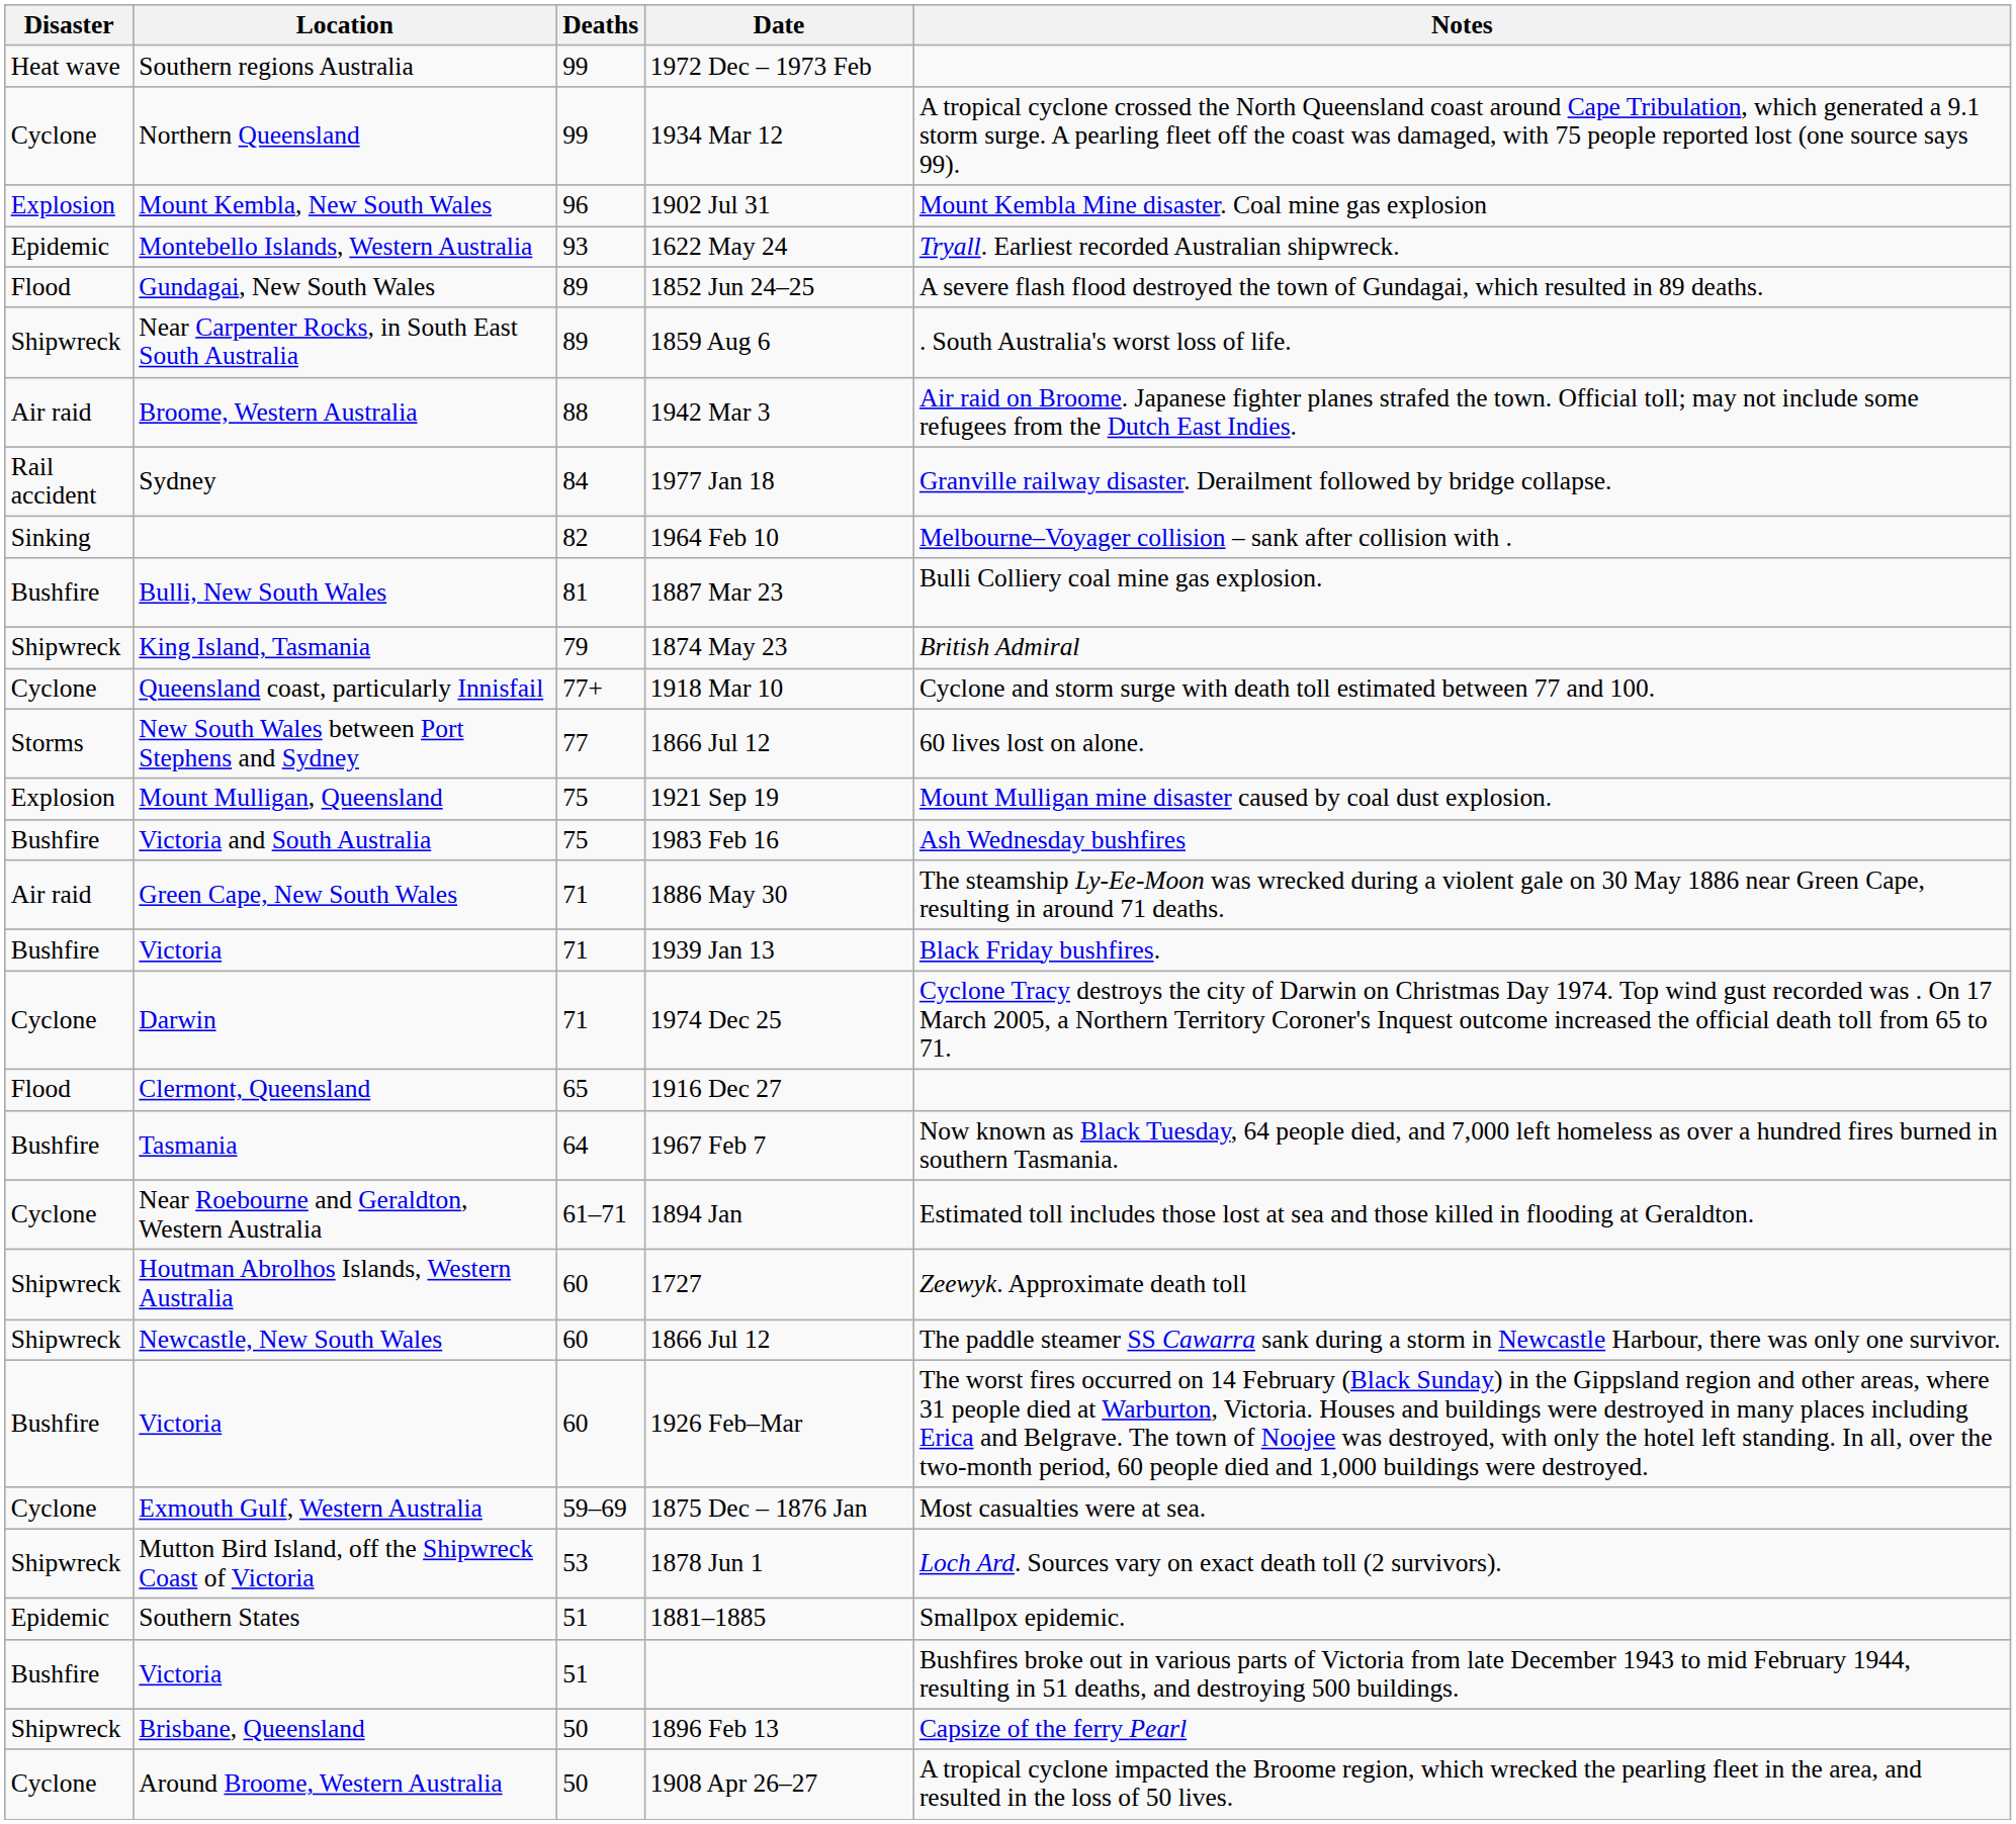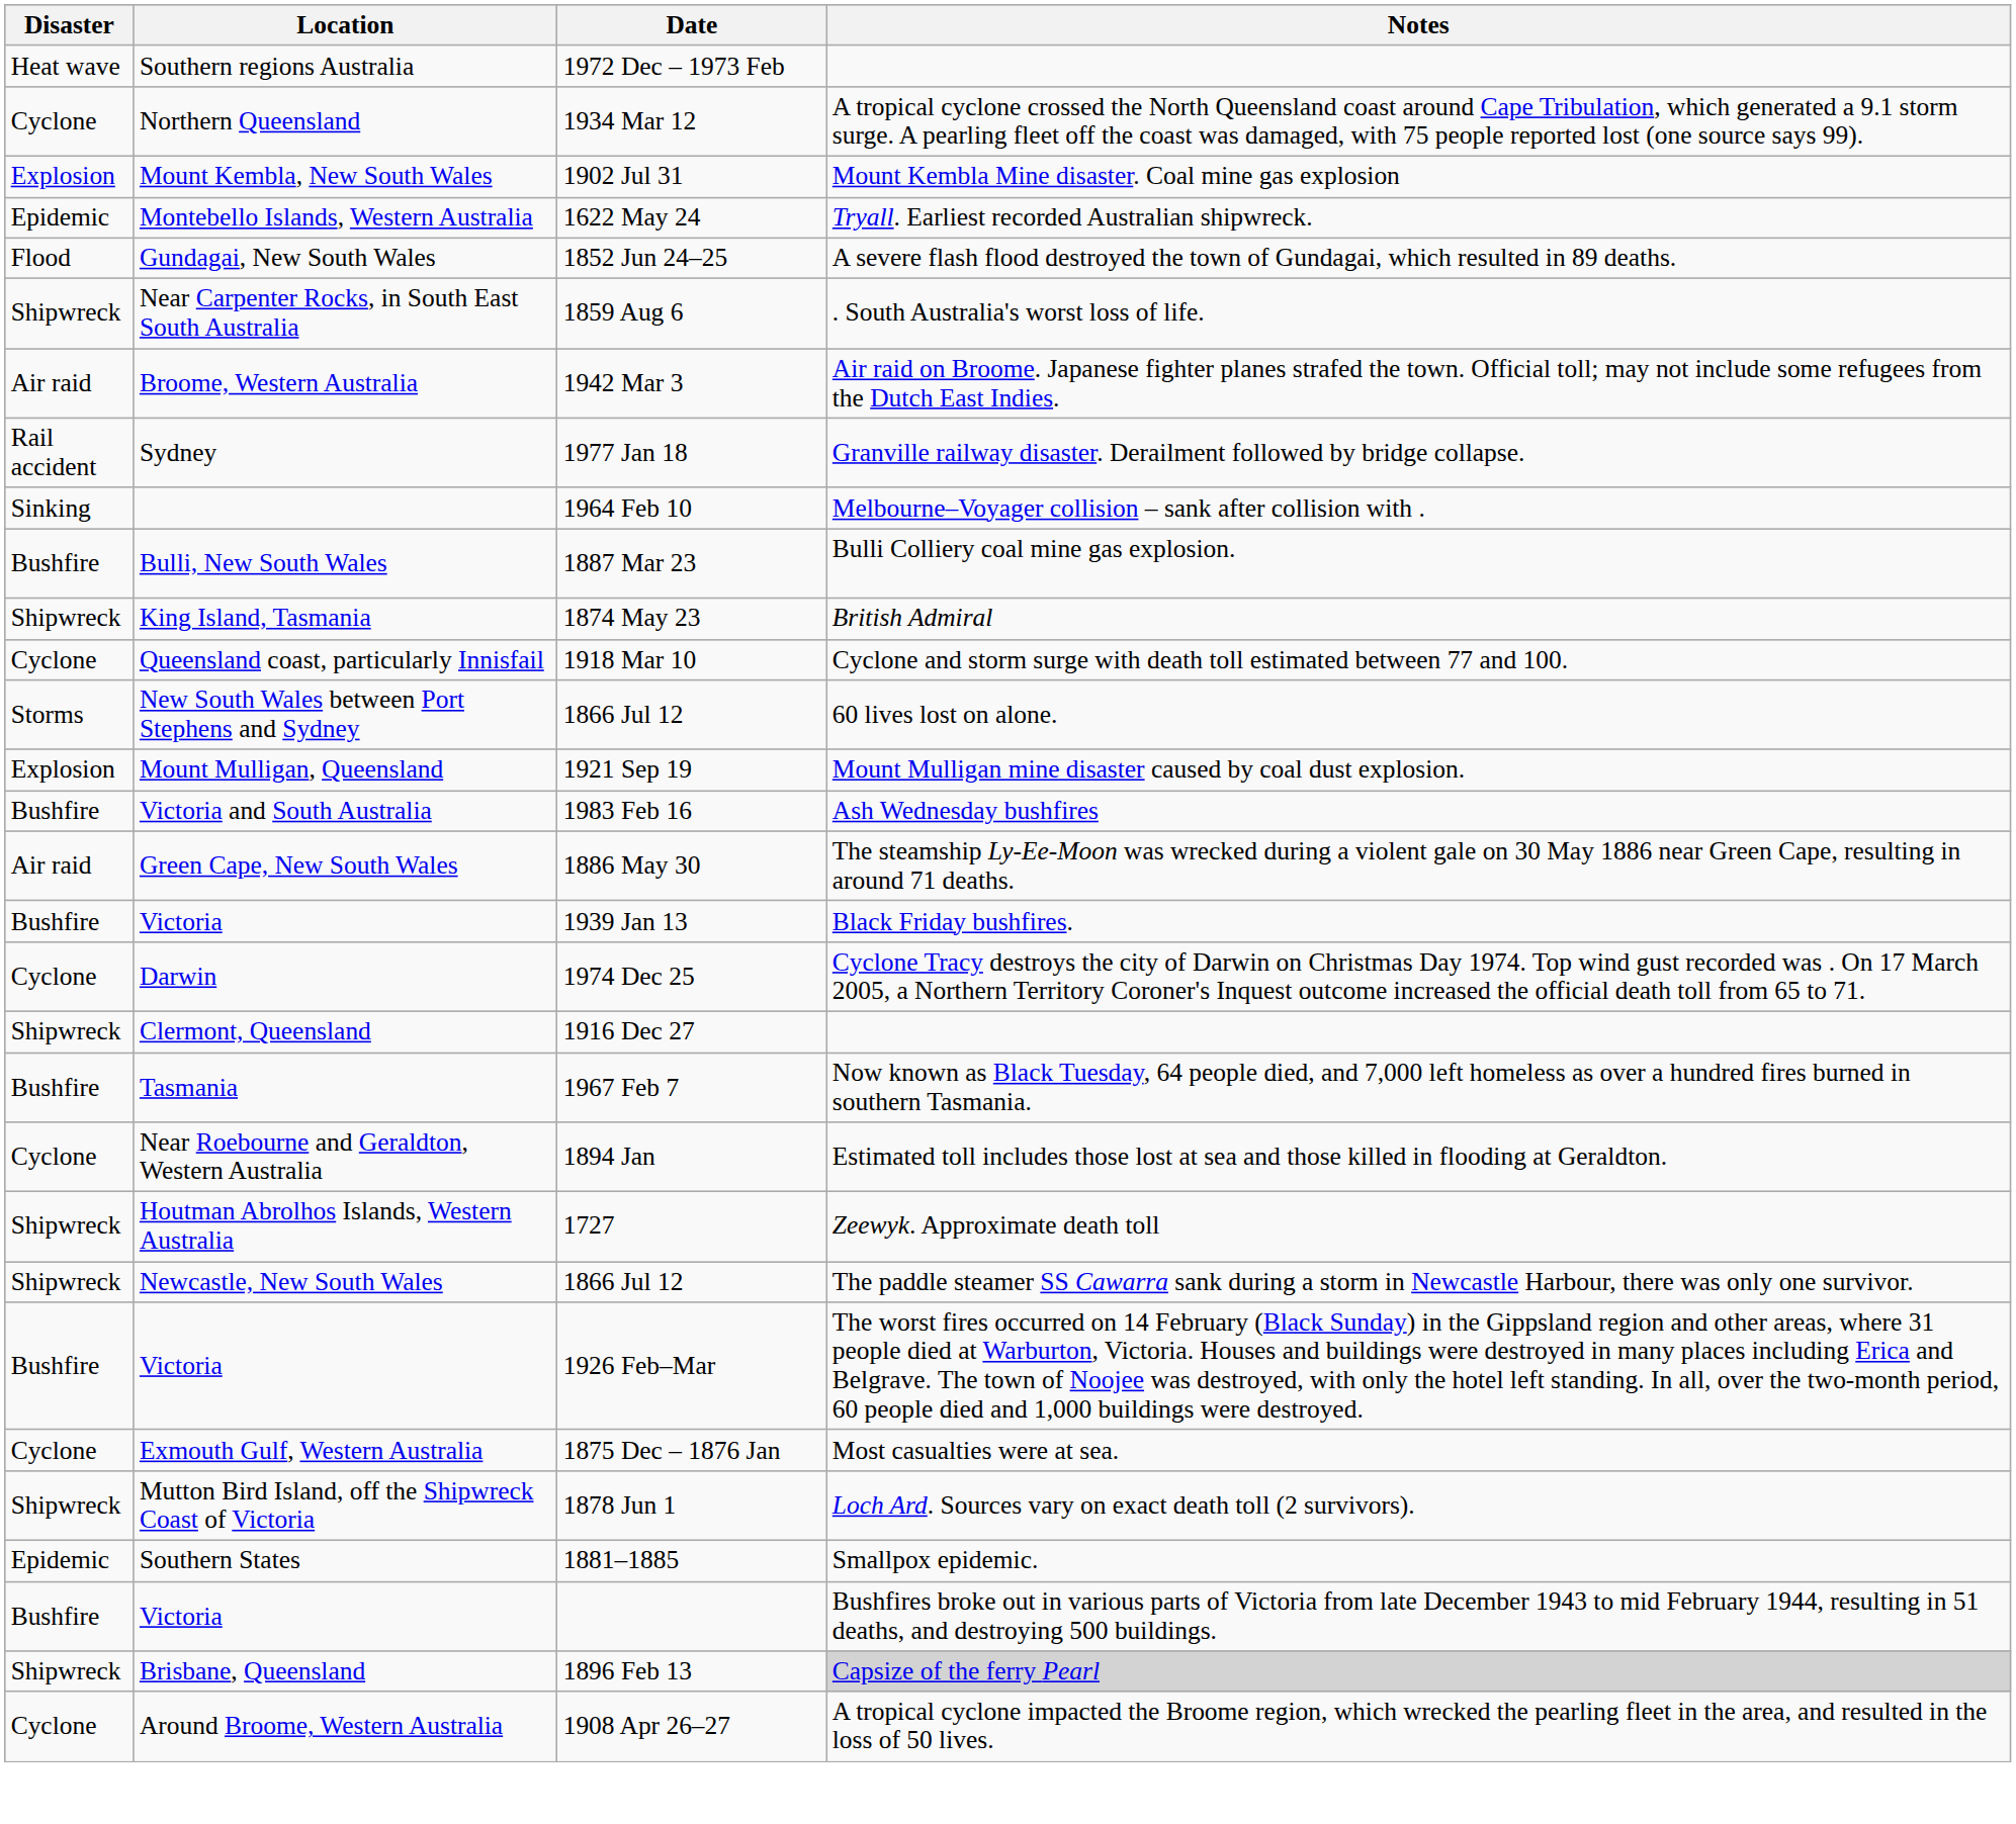- column: Deaths | 99 | 99 | 96 | 93 | 89 | 89 | 88 | 84 | 82 | 81 | 79 | 77+ | 77 | 75 | 75 | 71 | 71 | 71 | 65 | 64 | 61–71 | 60 | 60 | 60 | 59–69 | 53 | 51 | 51 | 50 | 50
1916 Dec 27 | Disaster: Flood -> Shipwreck
1896 Feb 13 | Notes: no background -> lightgrey background
